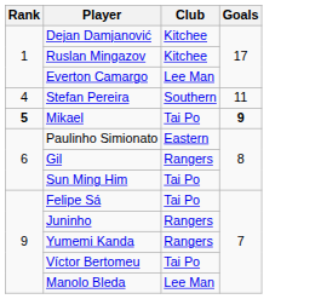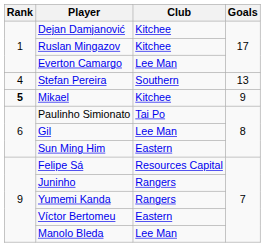Stefan Pereira | Goals: 11 -> 13
Mikael | Club: Tai Po -> Kitchee
Mikael | Goals: bold -> normal
Paulinho Simionato | Club: Eastern -> Tai Po
Gil | Club: Rangers -> Lee Man
Sun Ming Him | Club: Tai Po -> Eastern
Felipe Sá | Club: Tai Po -> Resources Capital
Víctor Bertomeu | Club: Tai Po -> Eastern
